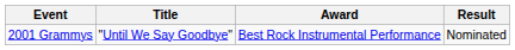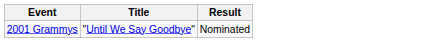- column: Award | Best Rock Instrumental Performance
